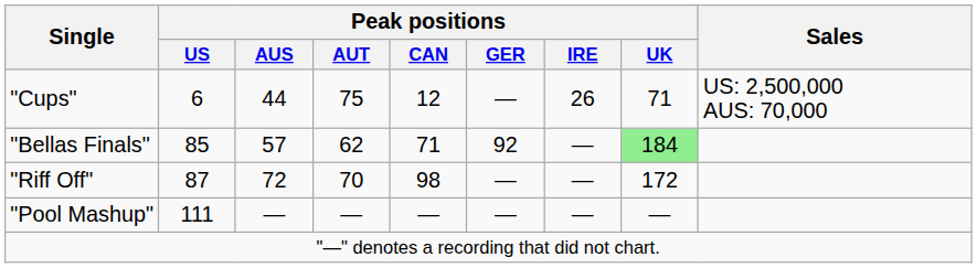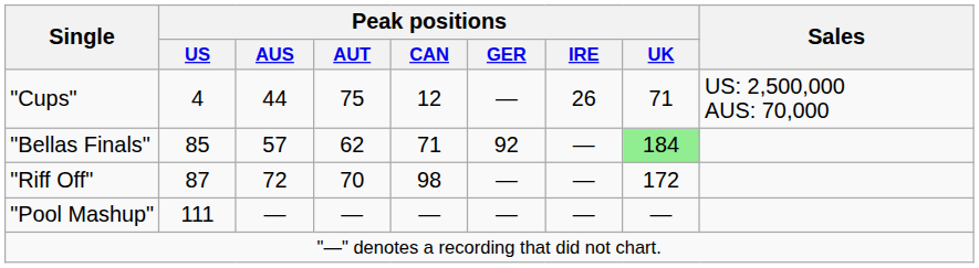"Cups" | Peak positions / US: 6 -> 4
